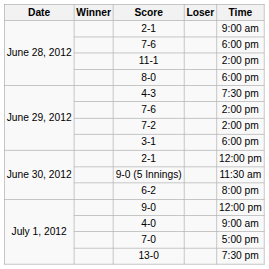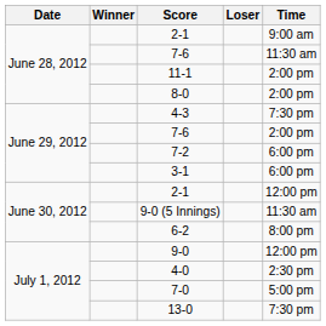June 28, 2012 / 7-6 | Time: 6:00 pm -> 11:30 am
8-0 | Time: 6:00 pm -> 2:00 pm
7-2 | Time: 2:00 pm -> 6:00 pm
4-0 | Time: 9:00 am -> 2:30 pm
